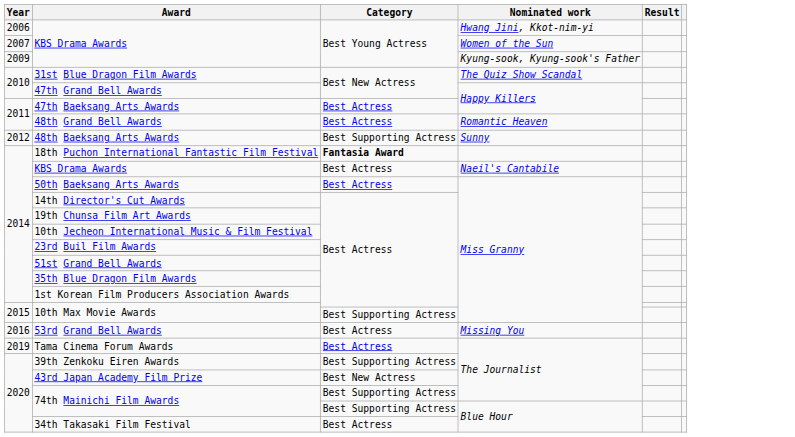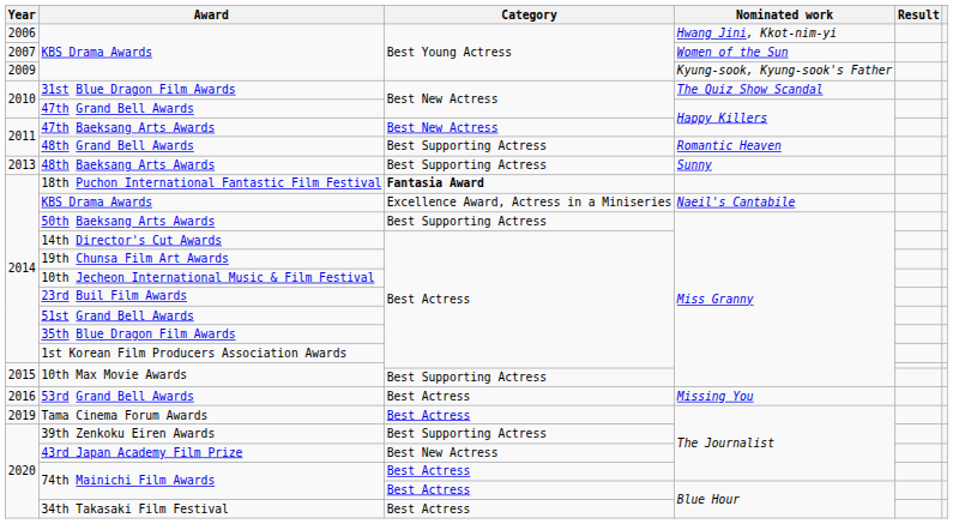47th Baeksang Arts Awards | Category: Best Actress -> Best New Actress
48th Grand Bell Awards | Category: Best Actress -> Best Supporting Actress
48th Baeksang Arts Awards | Year: 2012 -> 2013
KBS Drama Awards / Naeil's Cantabile | Category: Best Actress -> Excellence Award, Actress in a Miniseries
50th Baeksang Arts Awards | Category: Best Actress -> Best Supporting Actress
74th Mainichi Film Awards / The Journalist | Category: Best Supporting Actress -> Best Actress
74th Mainichi Film Awards / Blue Hour | Category: Best Supporting Actress -> Best Actress
